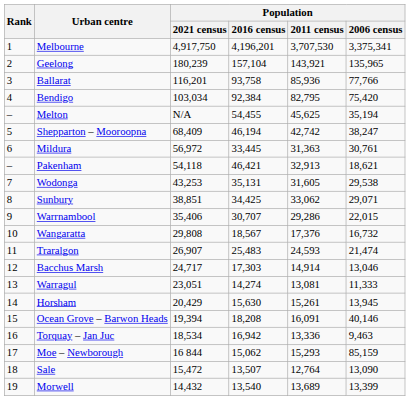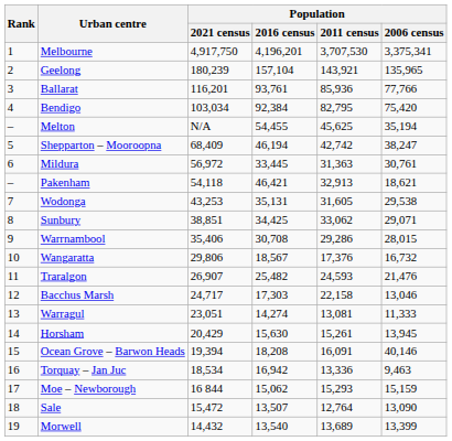Ballarat | Population / 2016 census: 93,758 -> 93,761
Warrnambool | Population / 2016 census: 30,707 -> 30,708
Warrnambool | Population / 2006 census: 22,015 -> 28,015
Wangaratta | Population / 2021 census: 29,808 -> 29,806
Traralgon | Population / 2016 census: 25,483 -> 25,482
Traralgon | Population / 2006 census: 21,474 -> 21,476
Bacchus Marsh | Population / 2011 census: 14,914 -> 22,158
Moe – Newborough | Population / 2006 census: 85,159 -> 15,159
